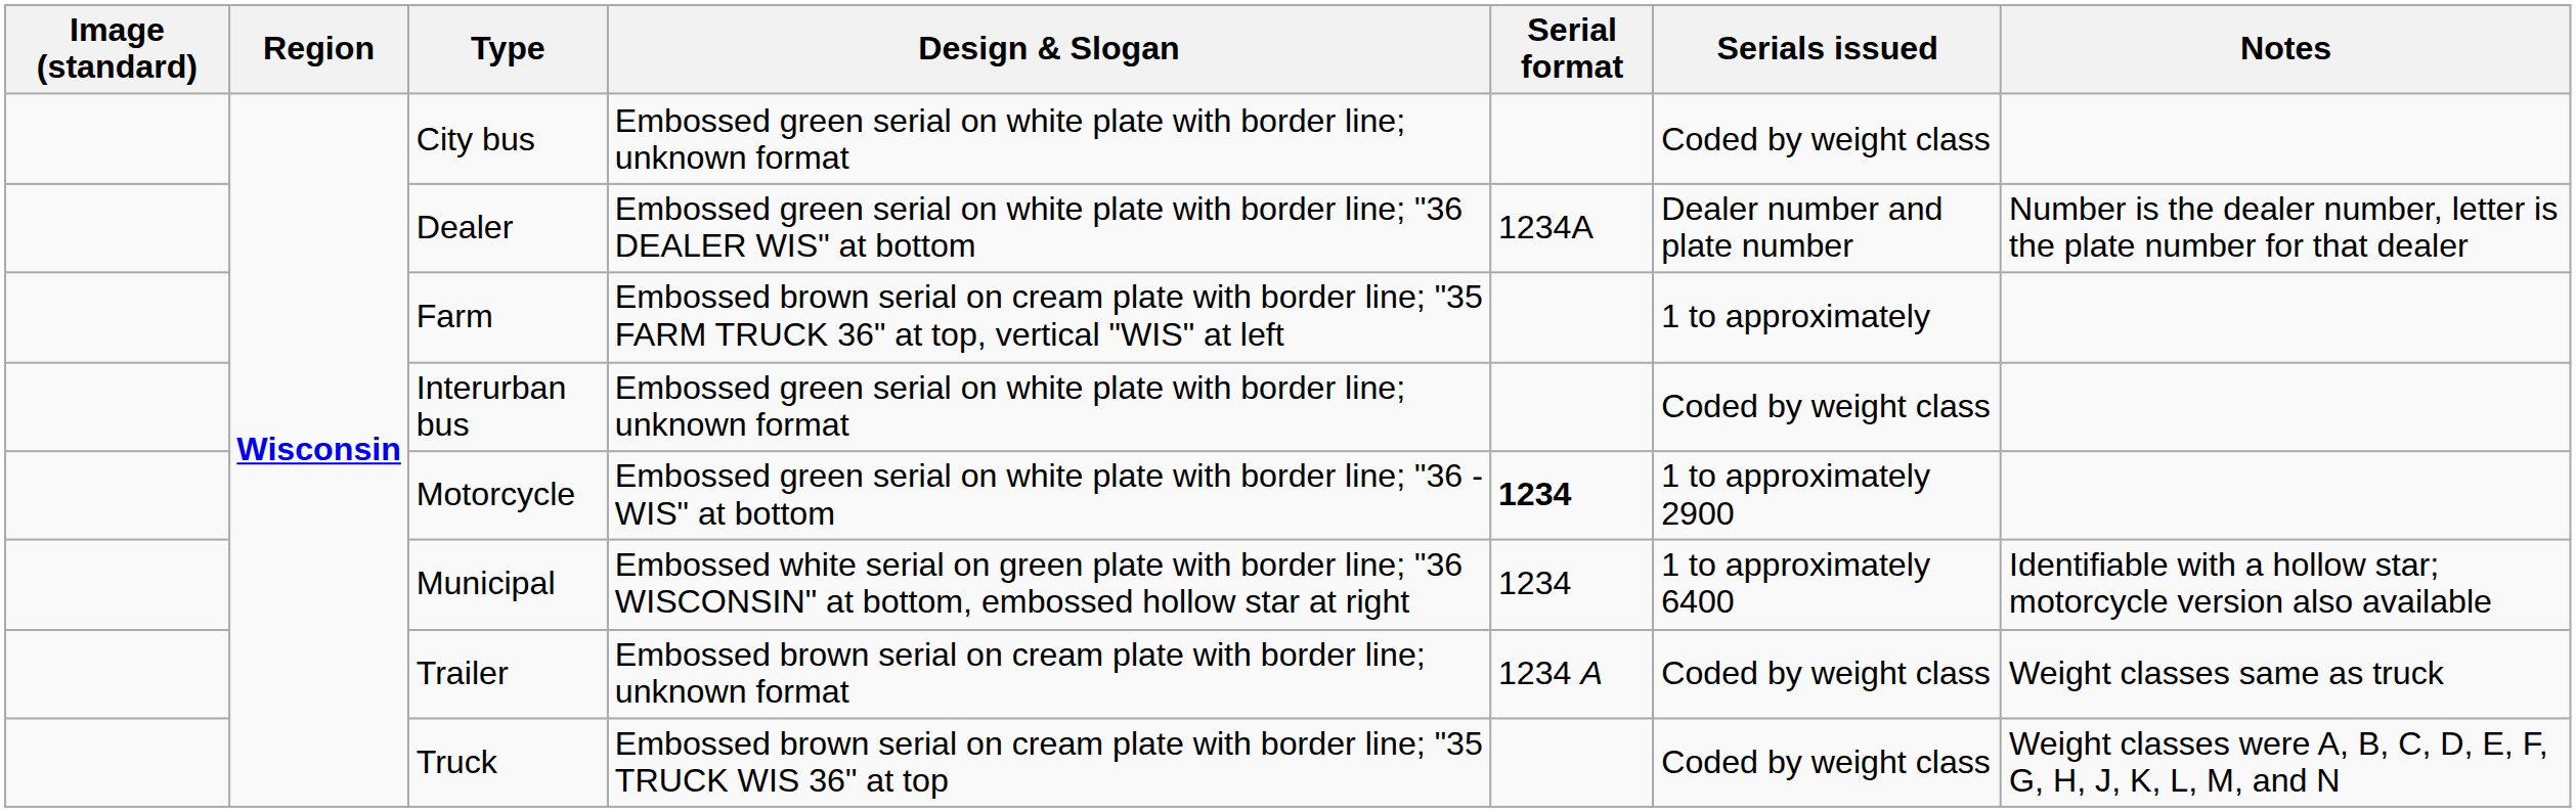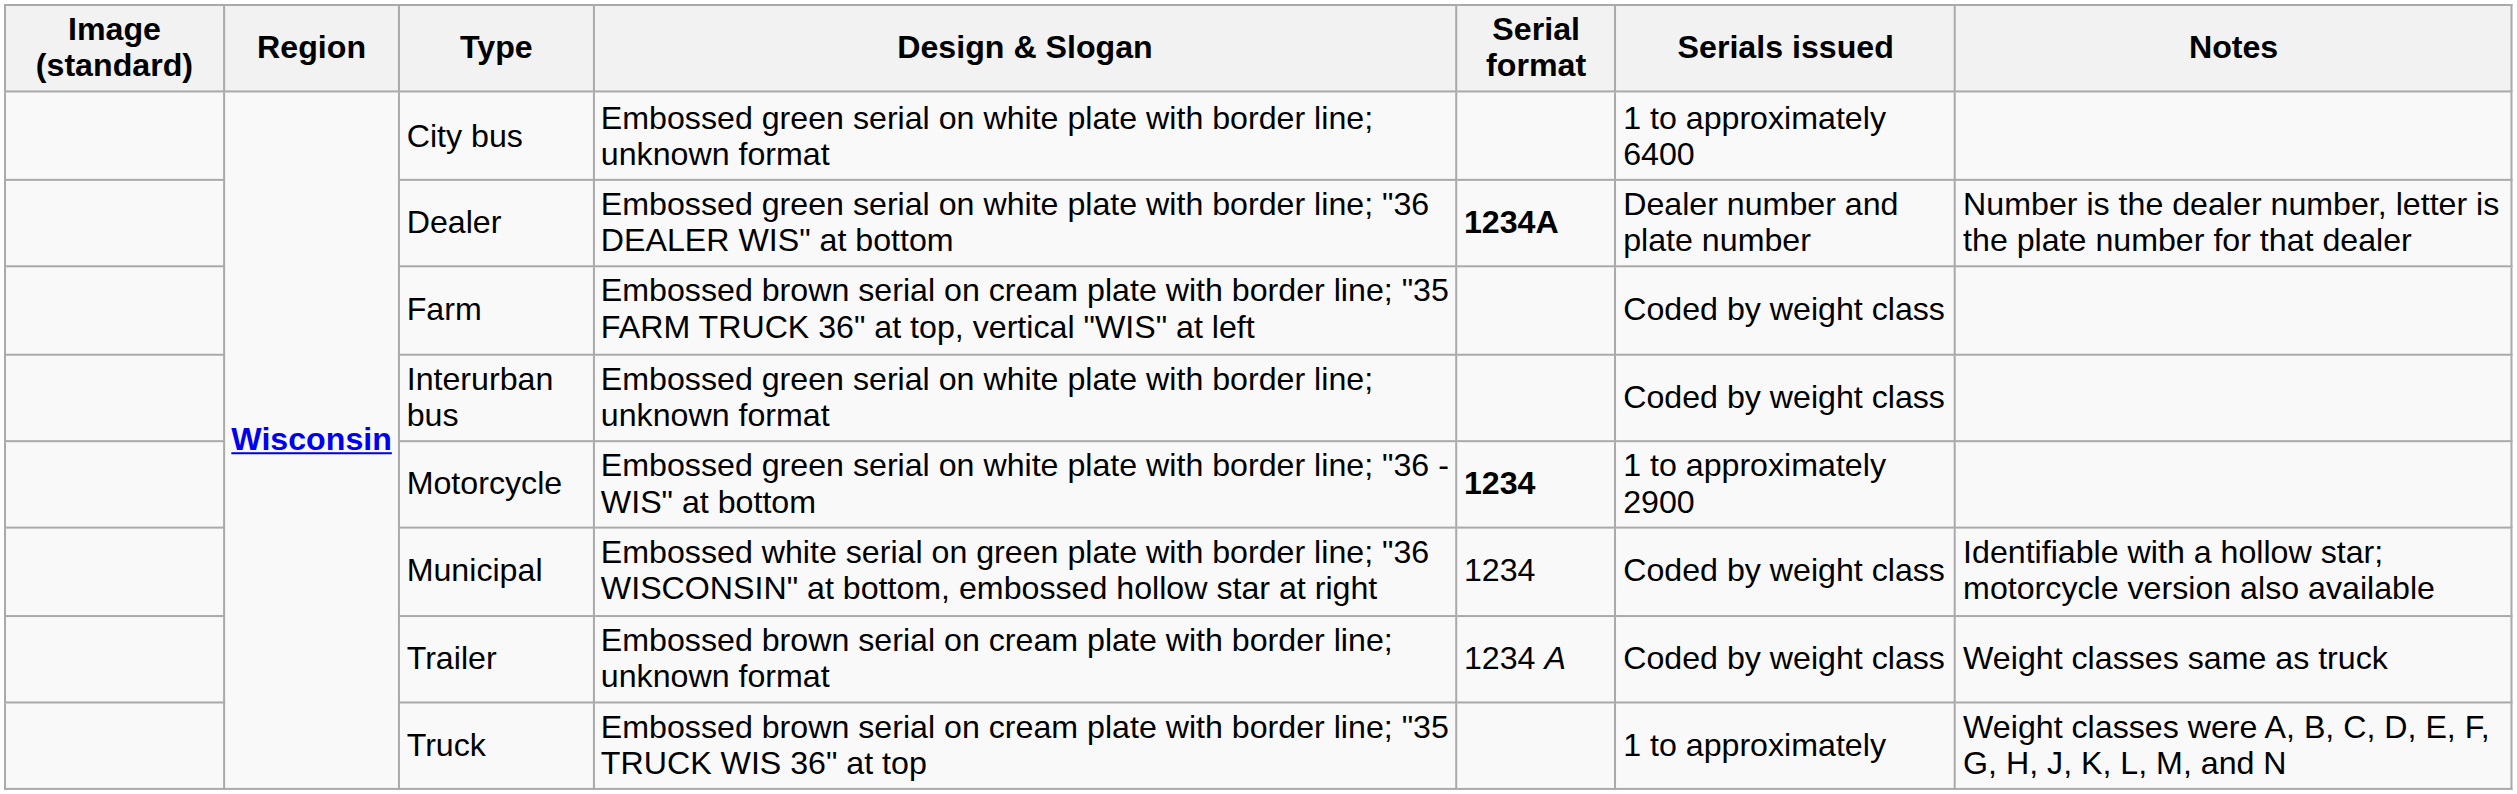City bus | Serials issued: Coded by weight class -> 1 to approximately 6400
Dealer | Serial format: normal -> bold
Farm | Serials issued: 1 to approximately -> Coded by weight class
Municipal | Serials issued: 1 to approximately 6400 -> Coded by weight class
Truck | Serials issued: Coded by weight class -> 1 to approximately
